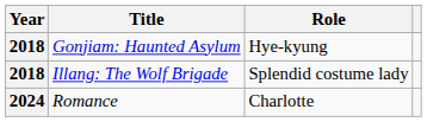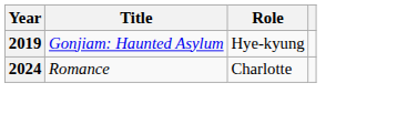Gonjiam: Haunted Asylum | Year: 2018 -> 2019
- row: 2018 | Illang: The Wolf Brigade | Splendid costume lady
